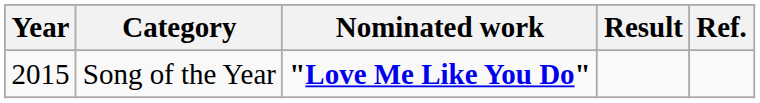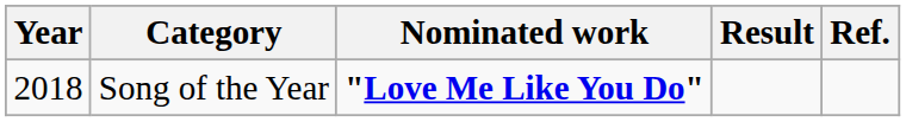Song of the Year | Year: 2015 -> 2018
